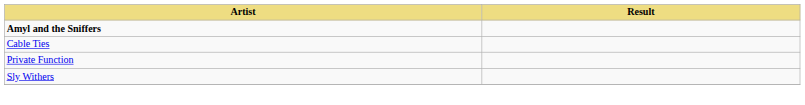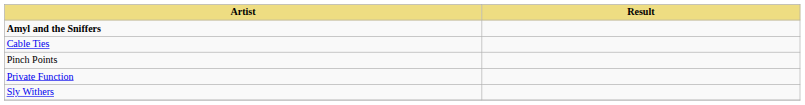+ row: Pinch Points
